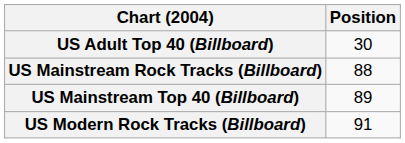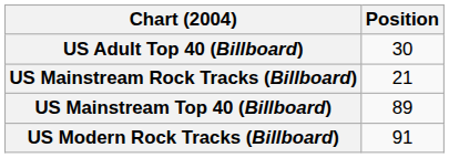US Mainstream Rock Tracks (Billboard) | Position: 88 -> 21
